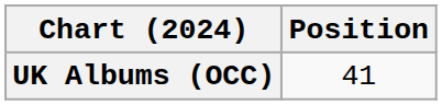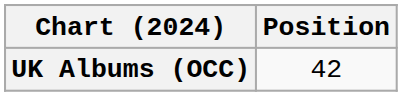UK Albums (OCC) | Position: 41 -> 42
